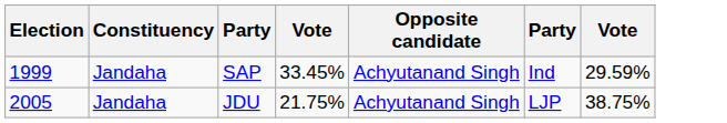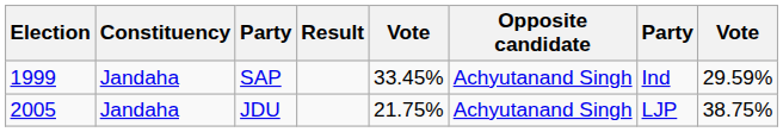+ column: Result
